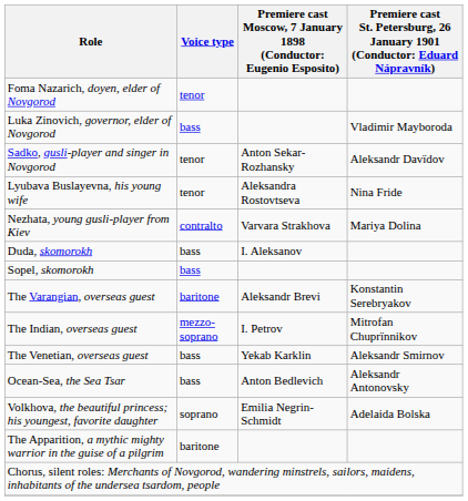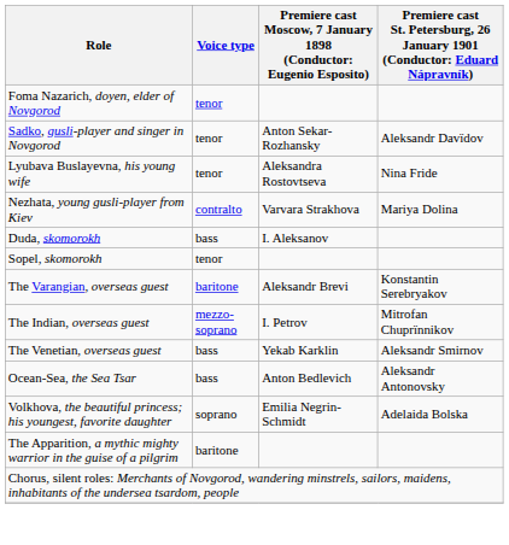- row: Luka Zinovich, governor, elder of Novgorod | bass | Vladimir Mayboroda
Sopel, skomorokh | Voice type: bass -> tenor
